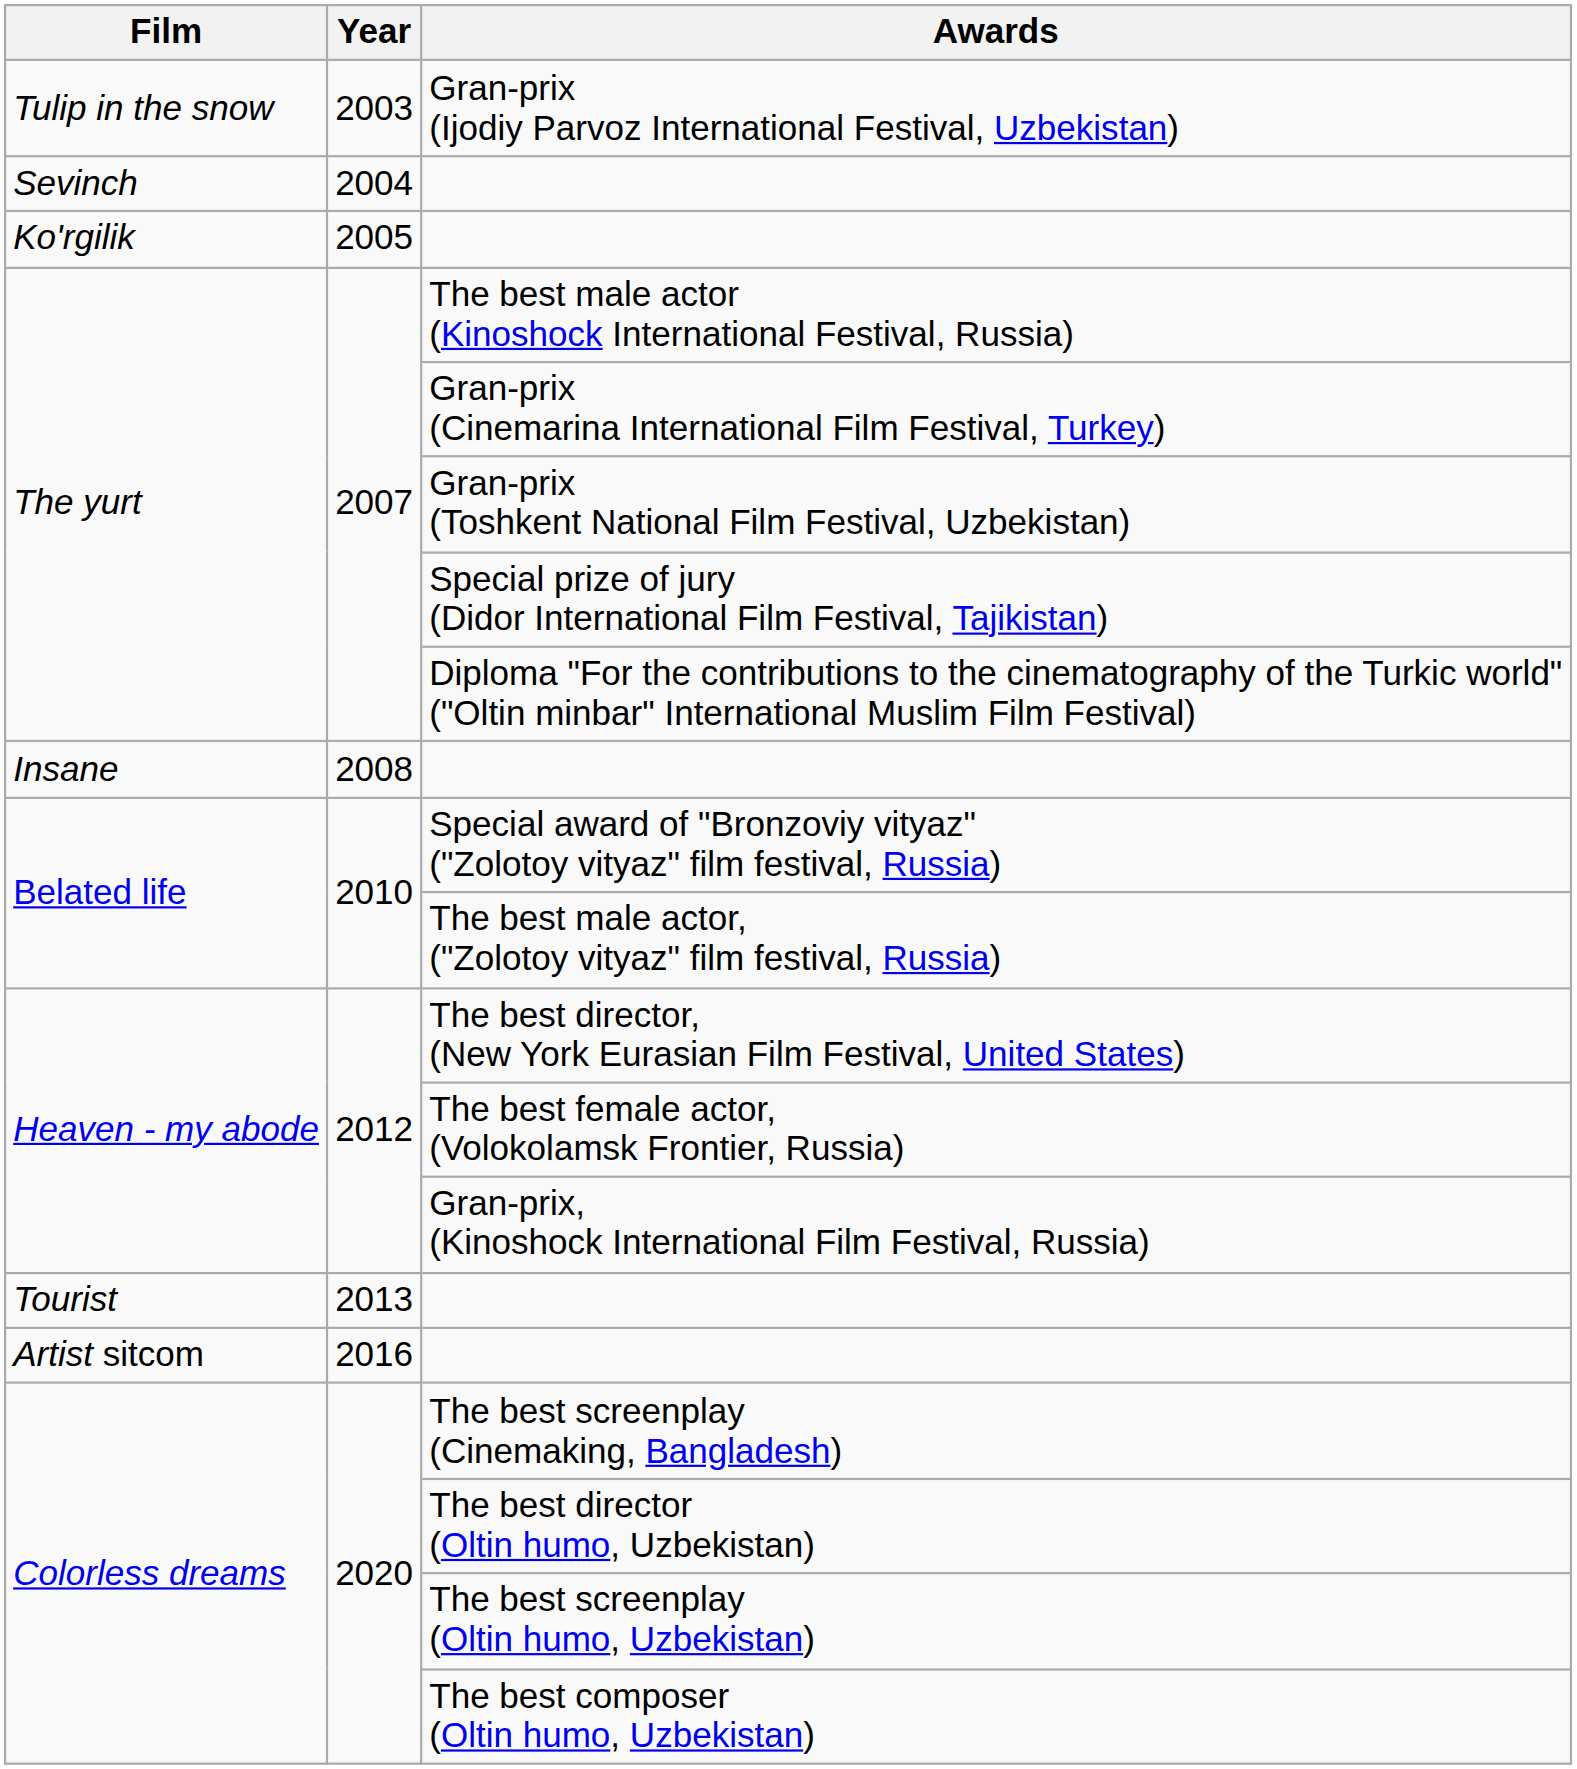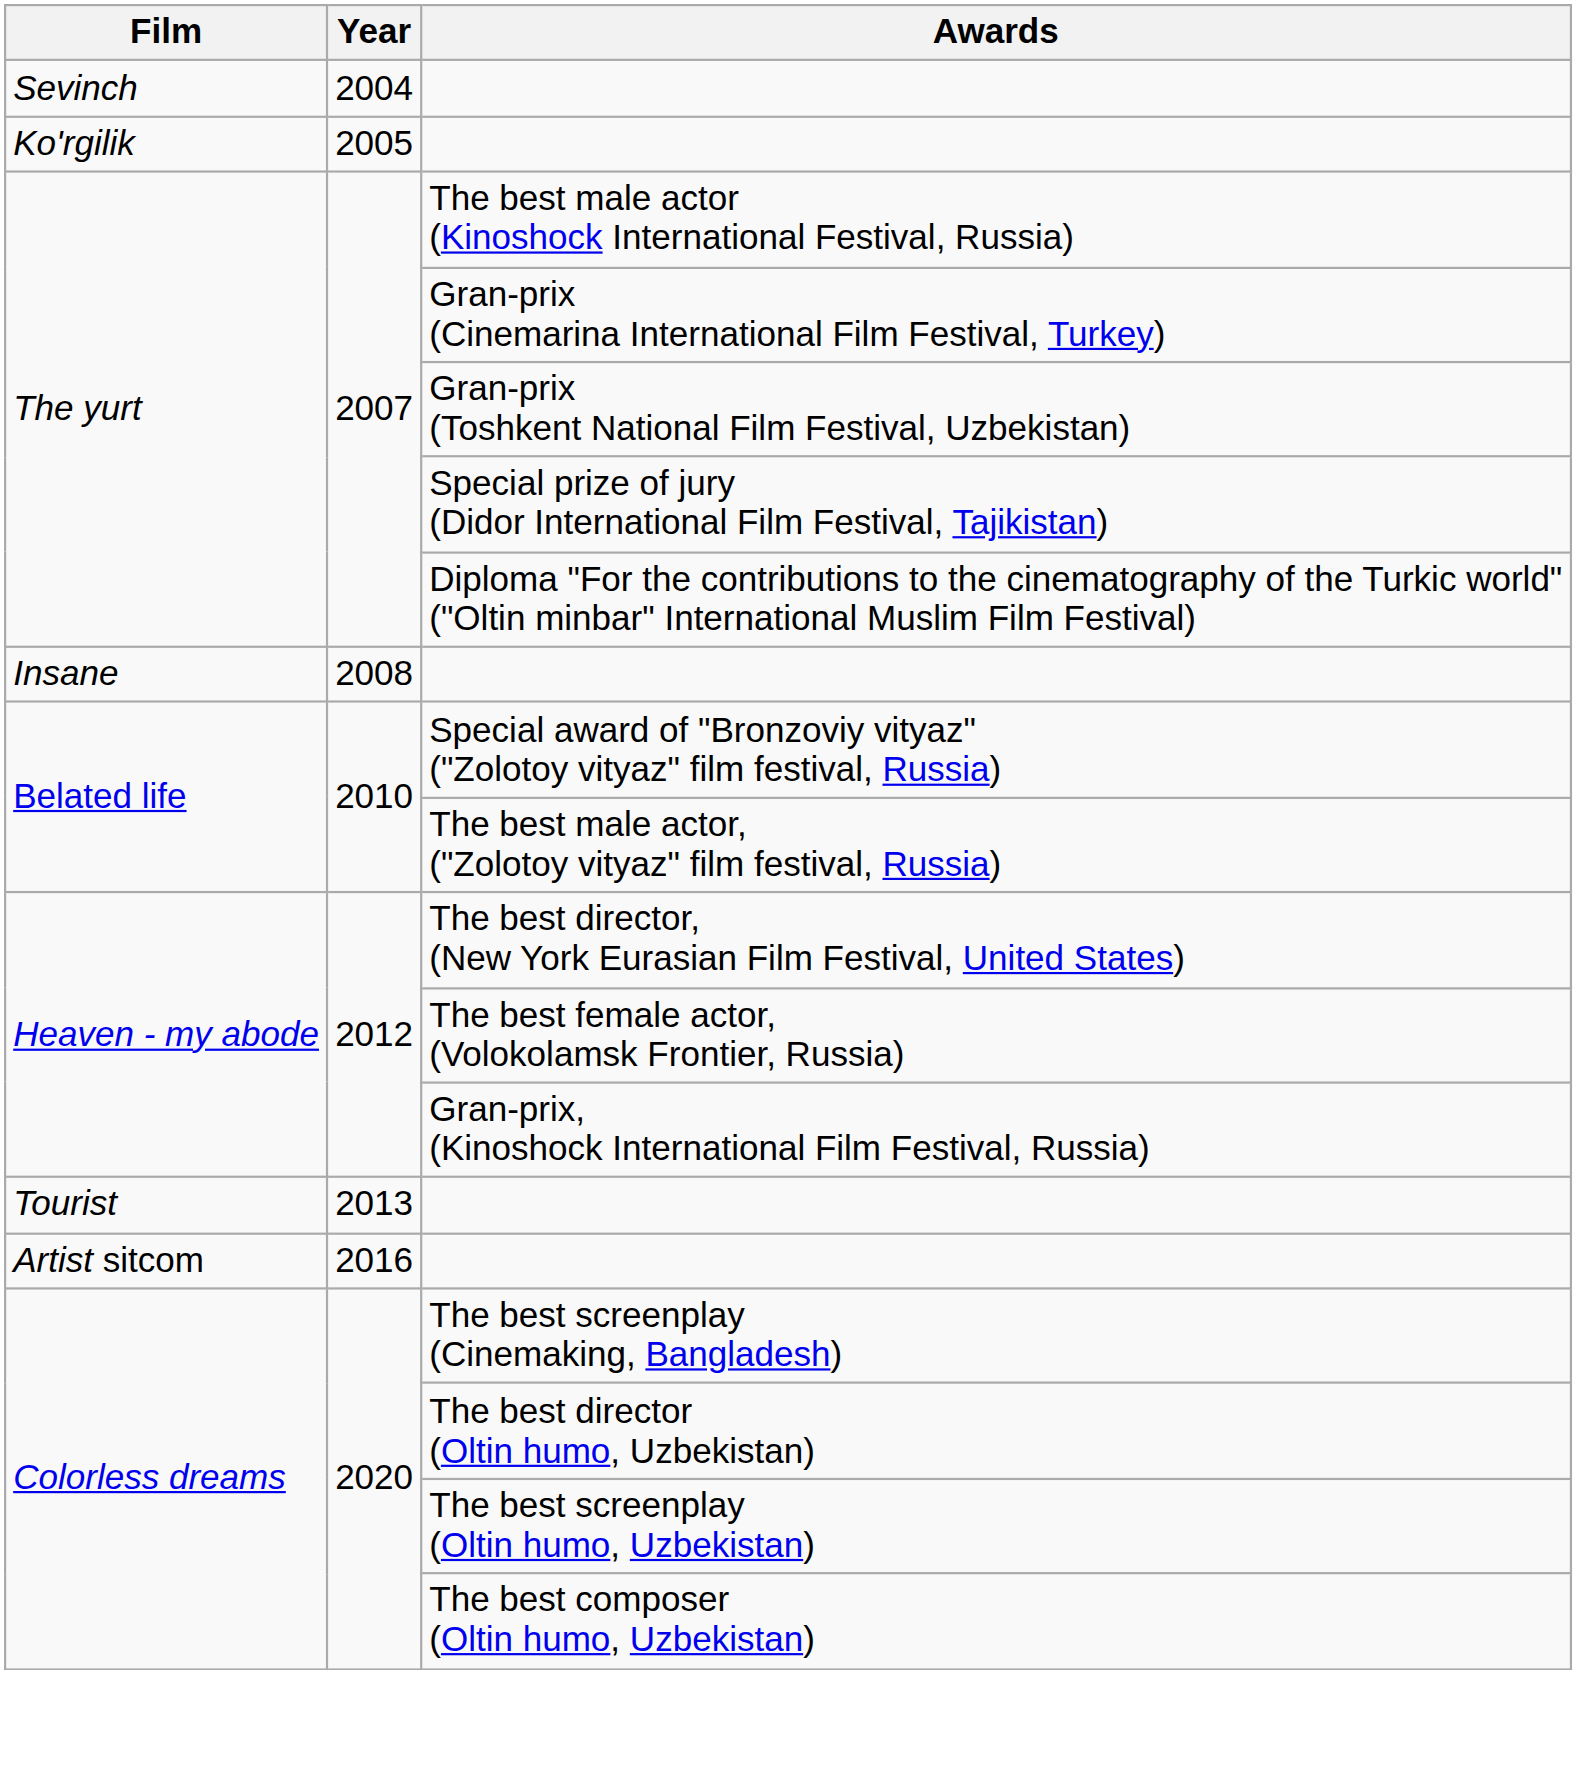- row: Tulip in the snow | 2003 | Gran-prix (Ijodiy Parvoz International Festival, Uzbekistan)
